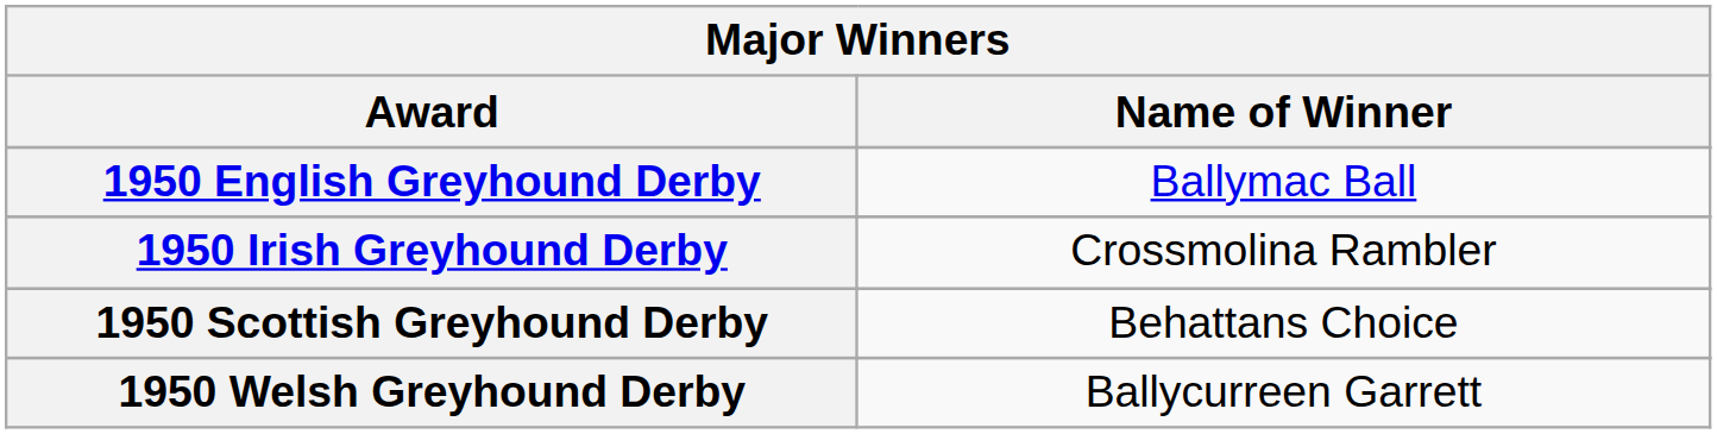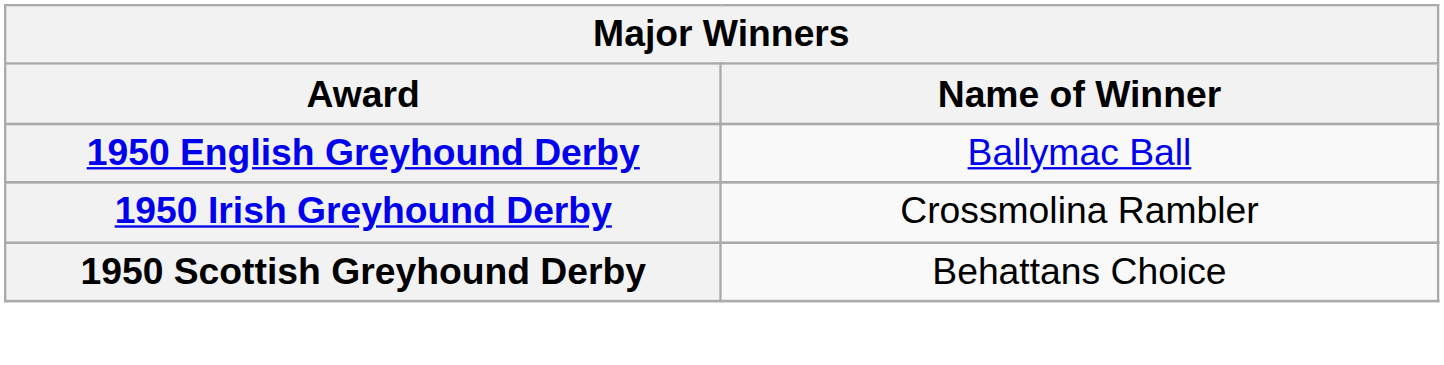- row: 1950 Welsh Greyhound Derby | Ballycurreen Garrett
